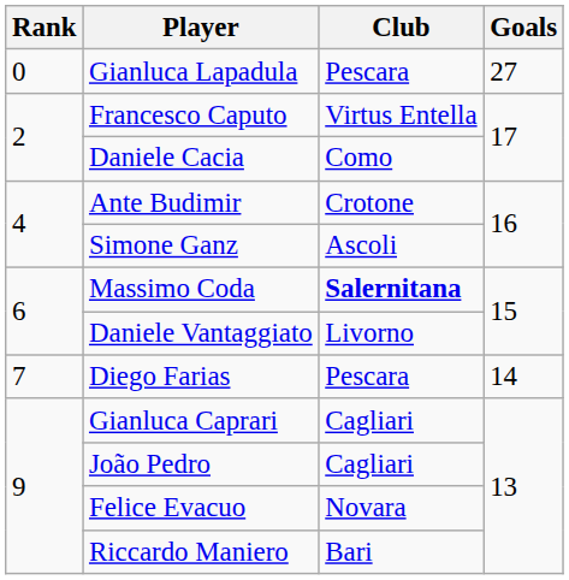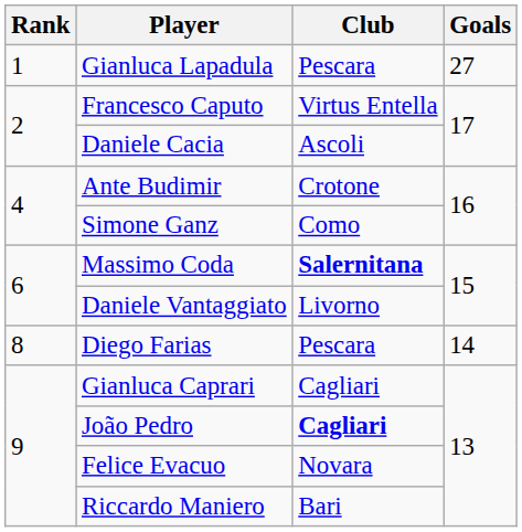Gianluca Lapadula | Rank: 0 -> 1
Daniele Cacia | Club: Como -> Ascoli
Simone Ganz | Club: Ascoli -> Como
Diego Farias | Rank: 7 -> 8
João Pedro | Club: normal -> bold
